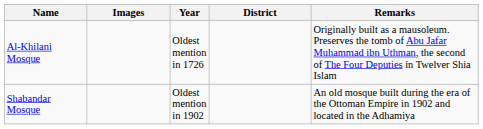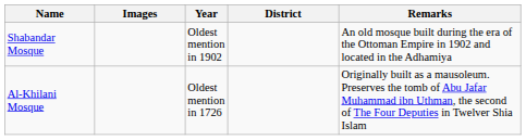rows swapped: Shabandar Mosque <-> Al-Khilani Mosque
